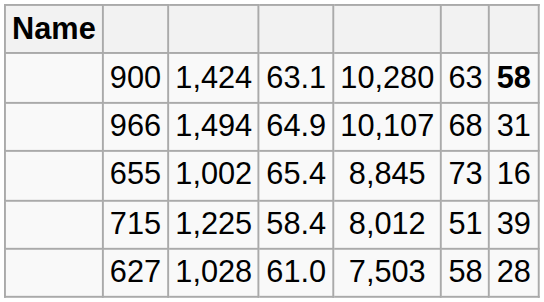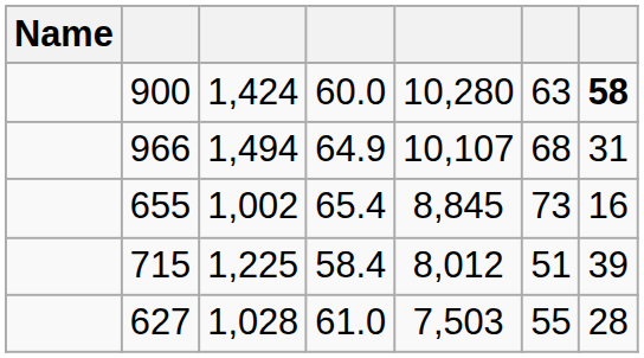900 | column 4: 63.1 -> 60.0
627 | column 6: 58 -> 55
